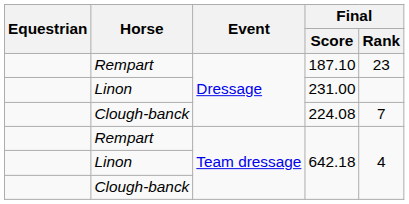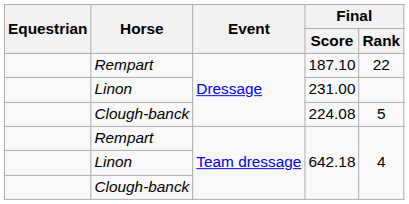187.10 | Final / Rank: 23 -> 22
224.08 | Final / Rank: 7 -> 5
